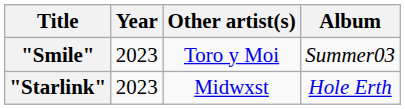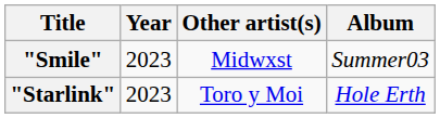"Smile" | Other artist(s): Toro y Moi -> Midwxst
"Starlink" | Other artist(s): Midwxst -> Toro y Moi
